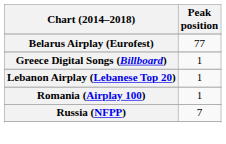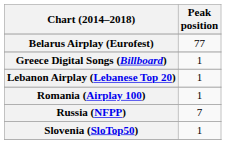+ row: Slovenia (SloTop50) | 1
